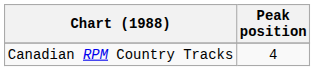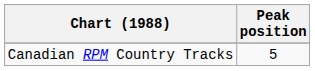Canadian RPM Country Tracks | Peak position: 4 -> 5
